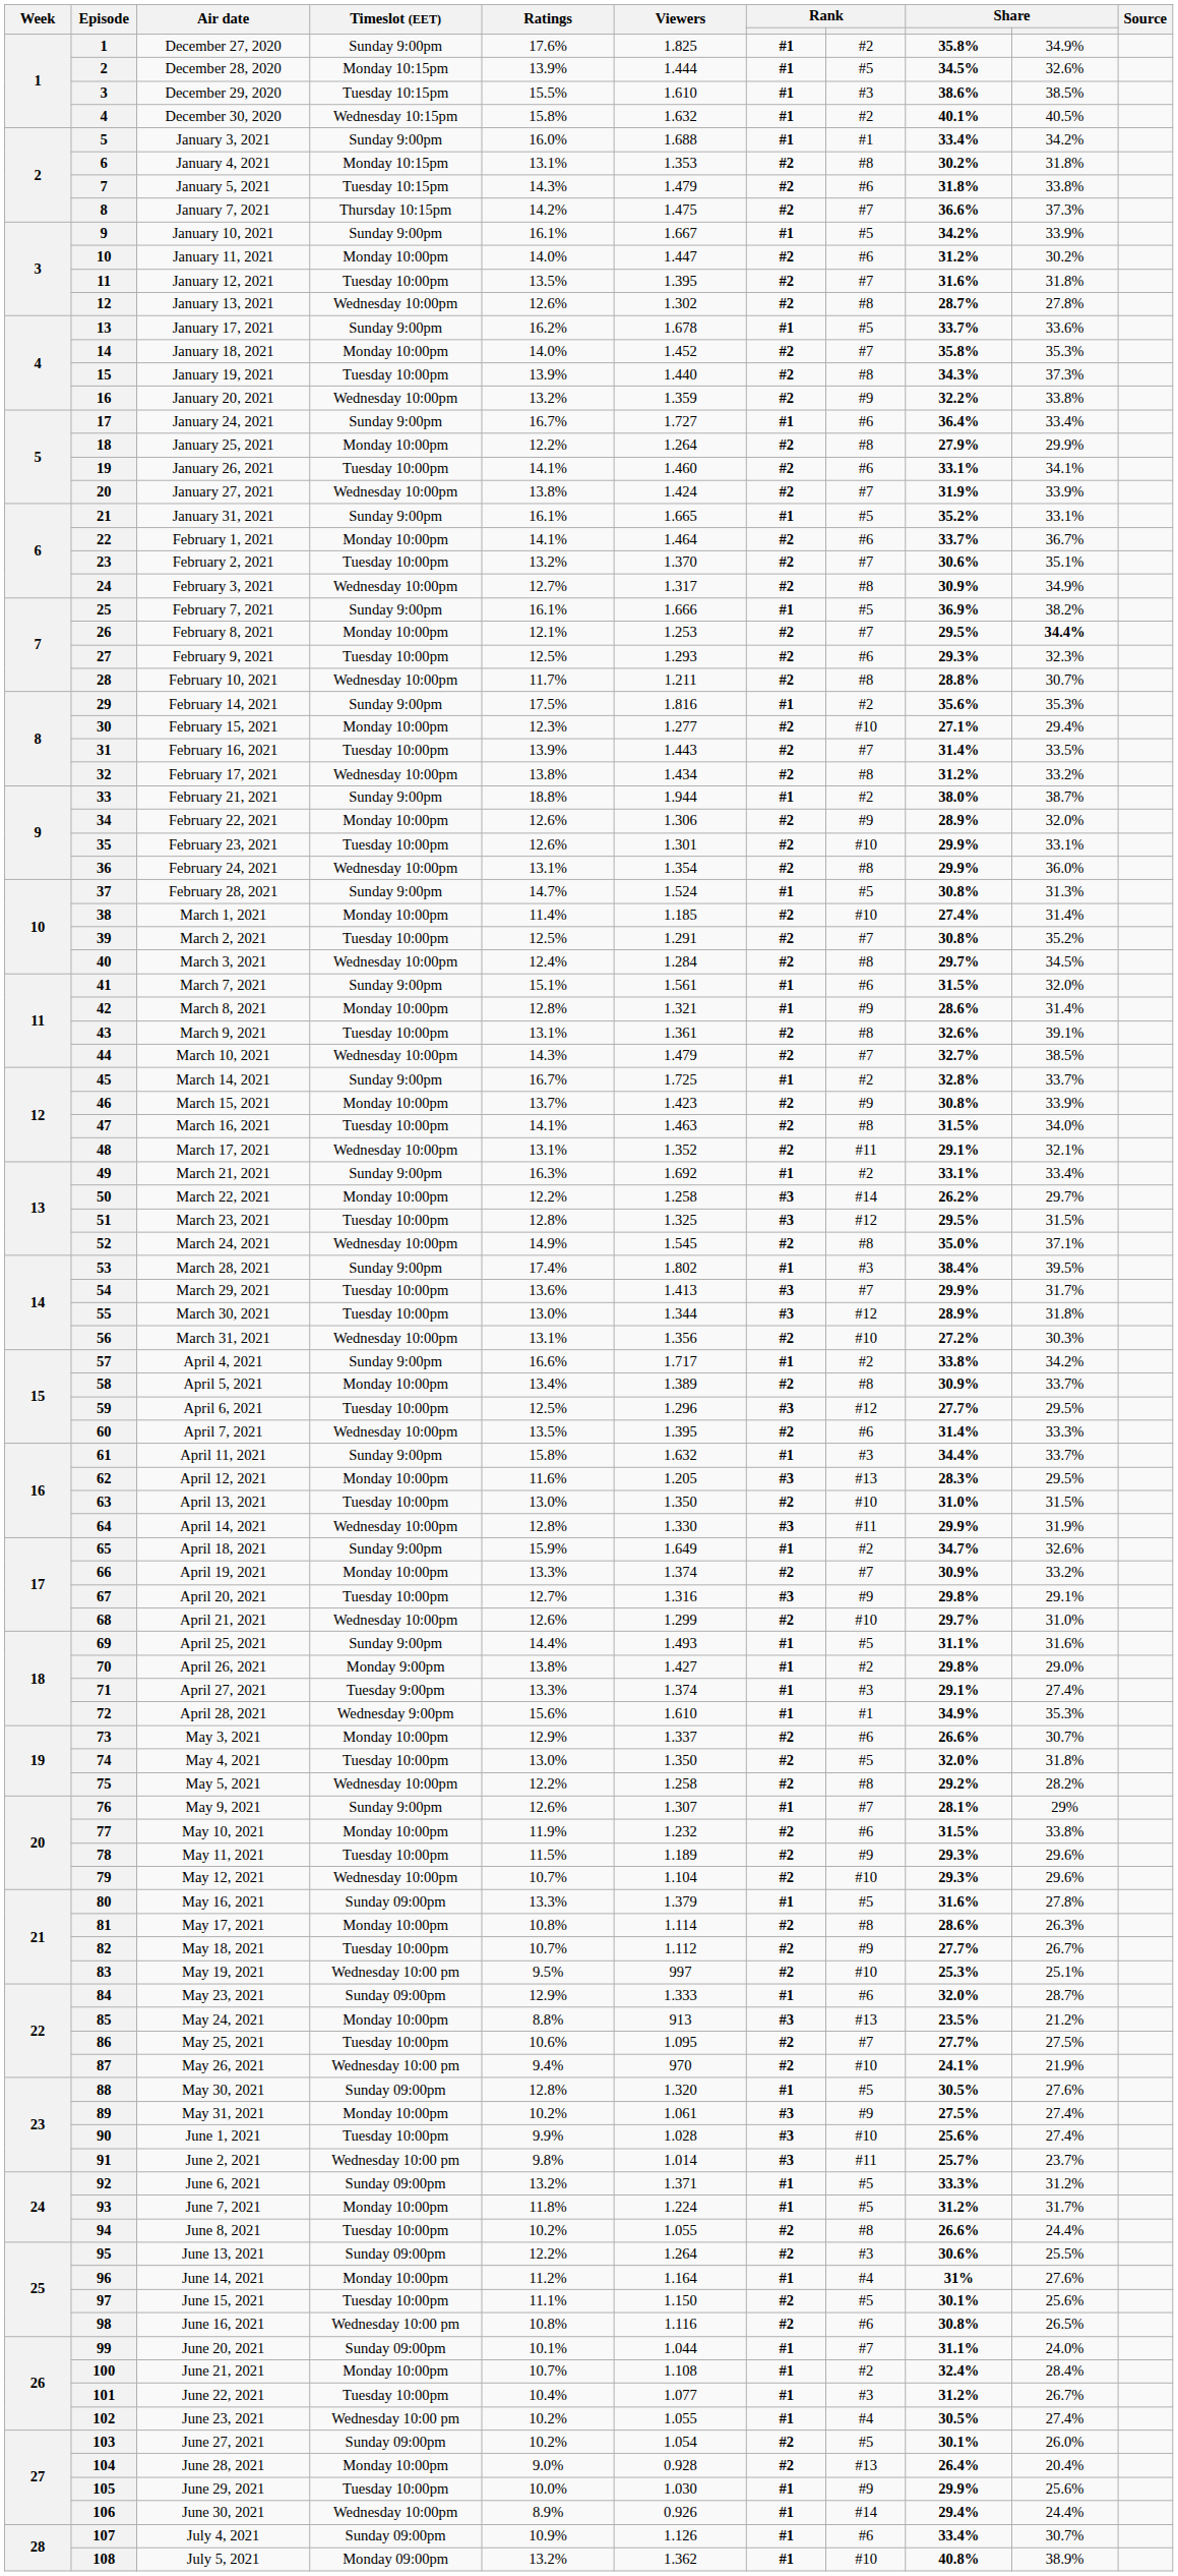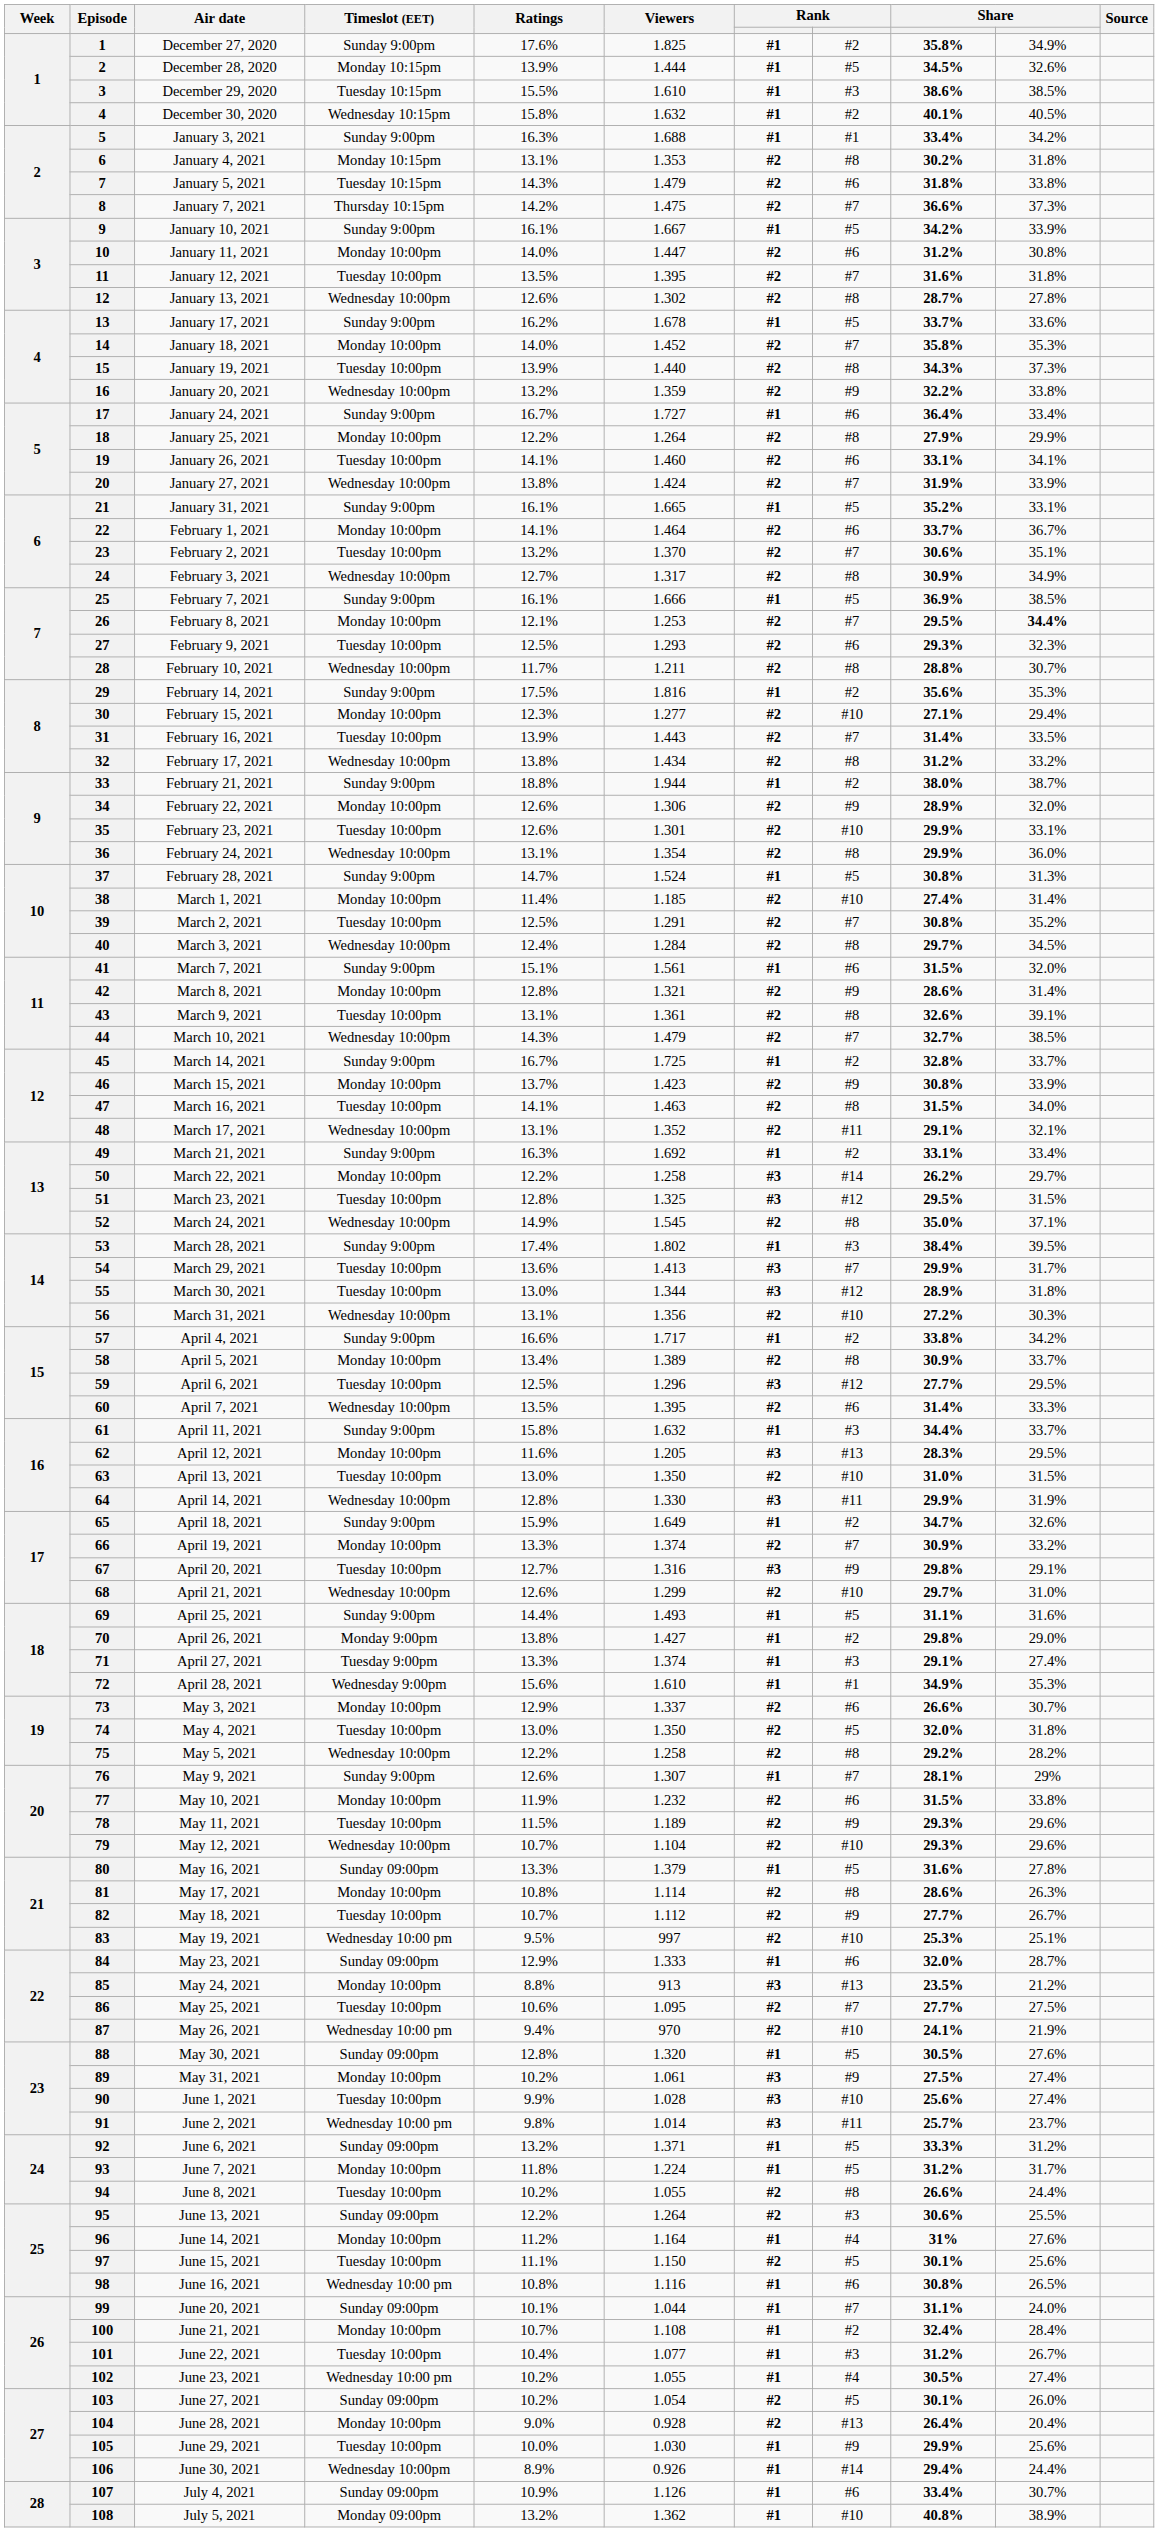January 3, 2021 | Ratings: 16.0% -> 16.3%
January 11, 2021 | column 10: 30.2% -> 30.8%
February 7, 2021 | column 10: 38.2% -> 38.5%
March 8, 2021 | column 7: #1 -> #2
June 16, 2021 | column 7: #2 -> #1
